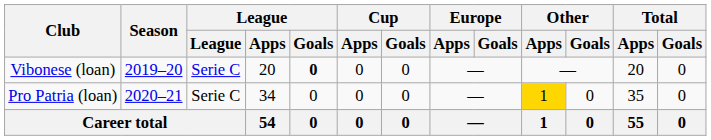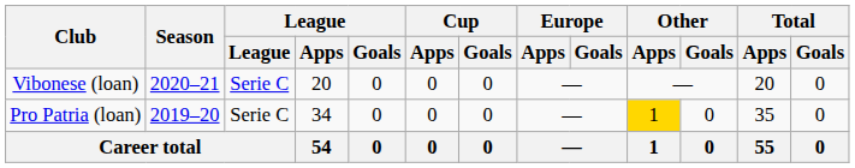Vibonese (loan) | Season: 2019–20 -> 2020–21
Vibonese (loan) | League / Goals: bold -> normal
Pro Patria (loan) | Season: 2020–21 -> 2019–20
